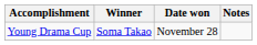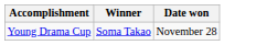- column: Notes
